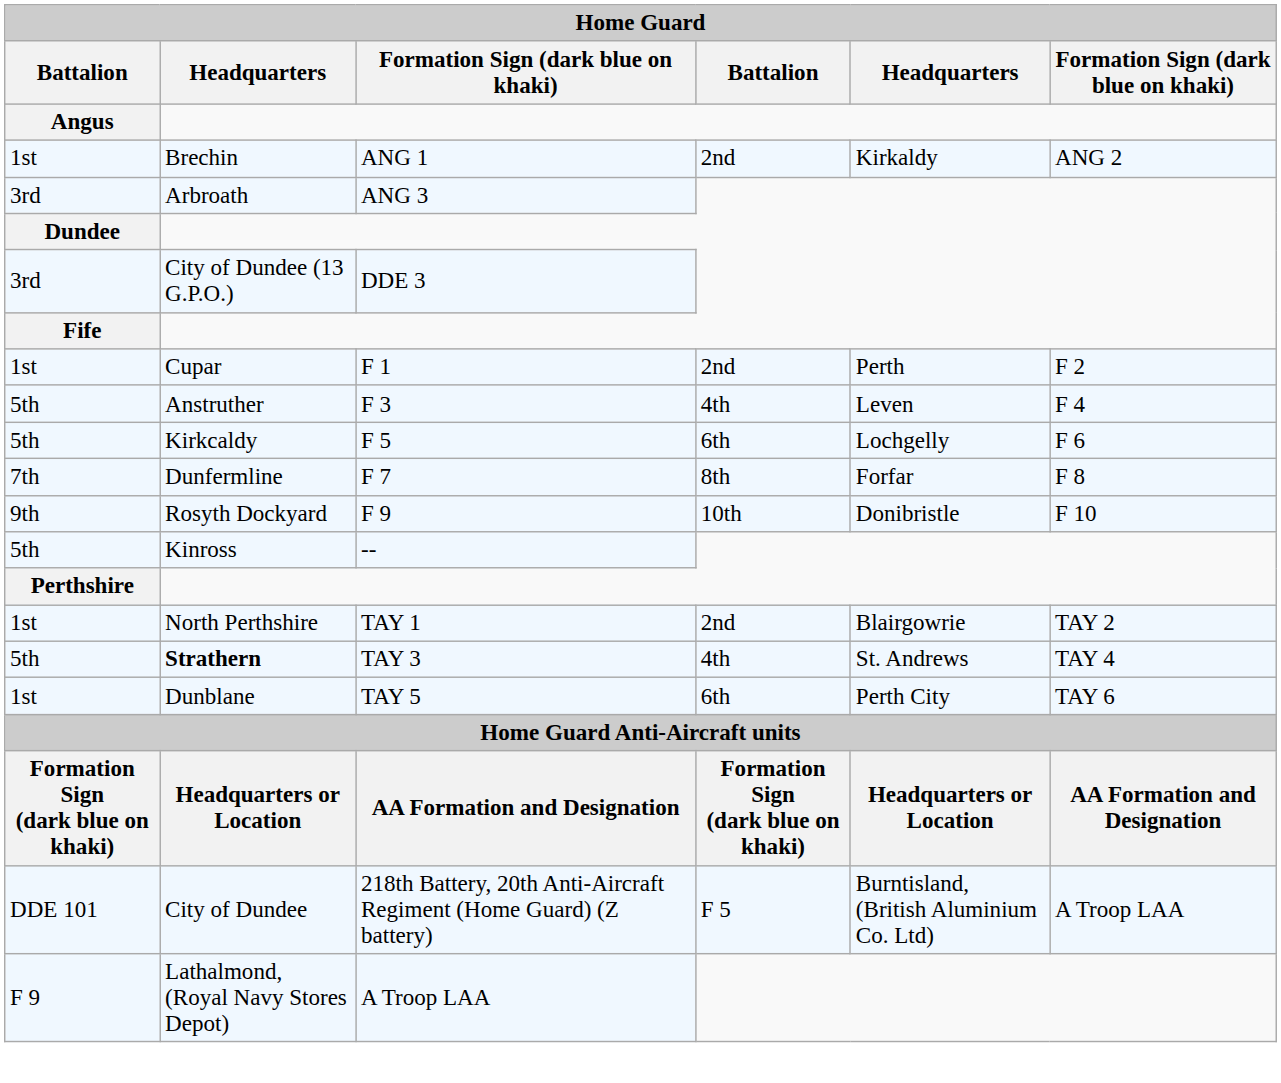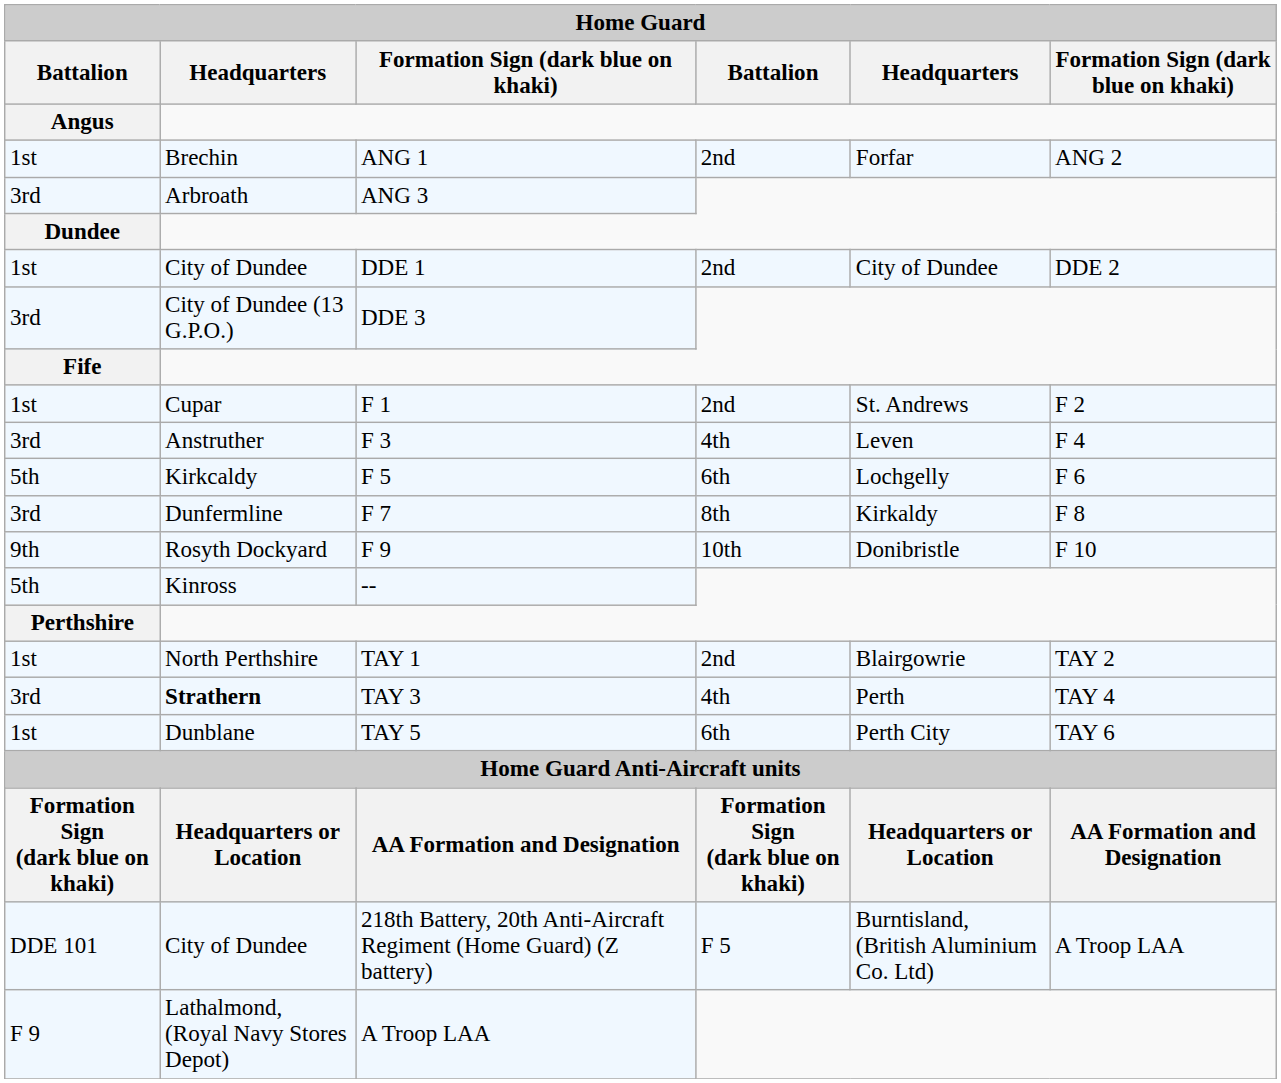ANG 1 | column 5: Kirkaldy -> Forfar
+ row: 1st | City of Dundee | DDE 1 | 2nd | City of Dundee | DDE 2
F 1 | column 5: Perth -> St. Andrews
F 3 | Battalion / Angus: 5th -> 3rd
F 7 | Battalion / Angus: 7th -> 3rd
F 7 | column 5: Forfar -> Kirkaldy
TAY 3 | Battalion / Angus: 5th -> 3rd
TAY 3 | column 5: St. Andrews -> Perth
